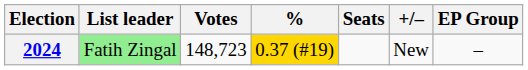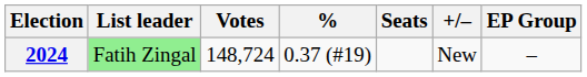2024 | Votes: 148,723 -> 148,724
2024 | %: gold background -> no background
